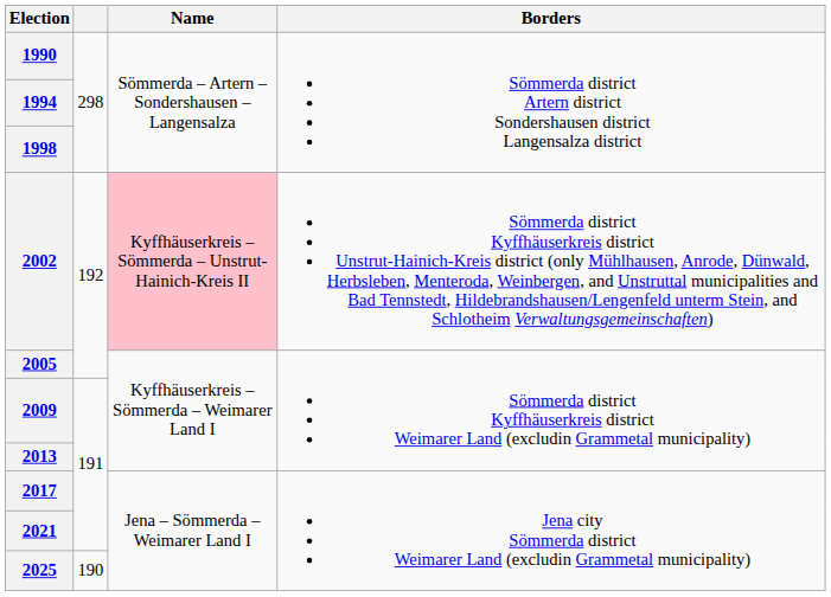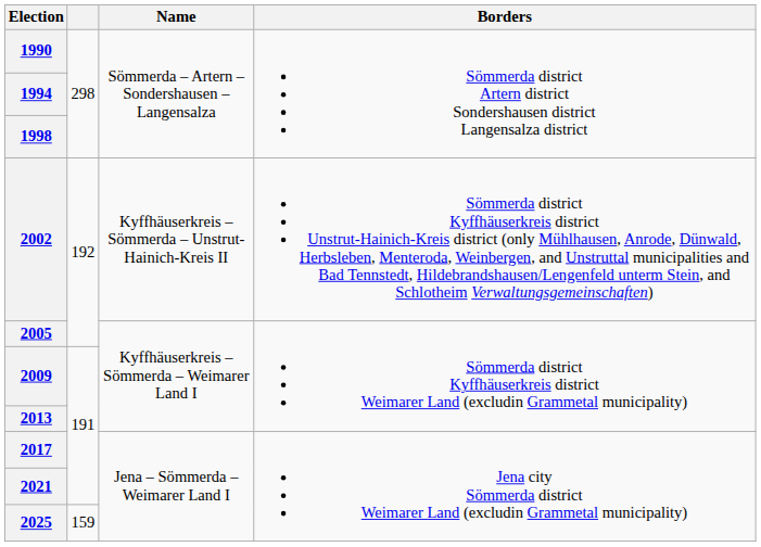2002 | Name: pink background -> no background
2025 | column 2: 190 -> 159
